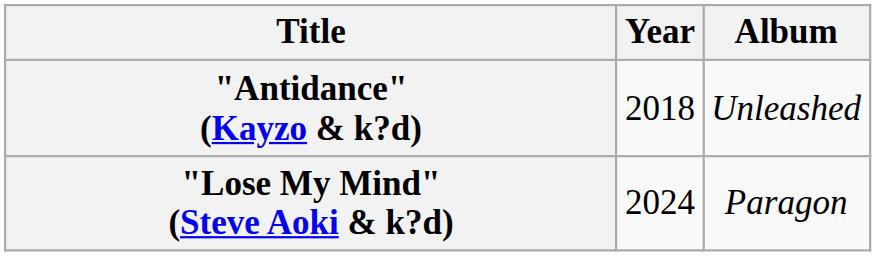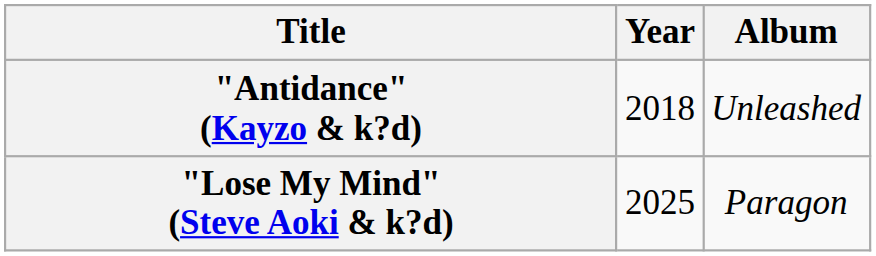"Lose My Mind" (Steve Aoki & k?d) | Year: 2024 -> 2025
